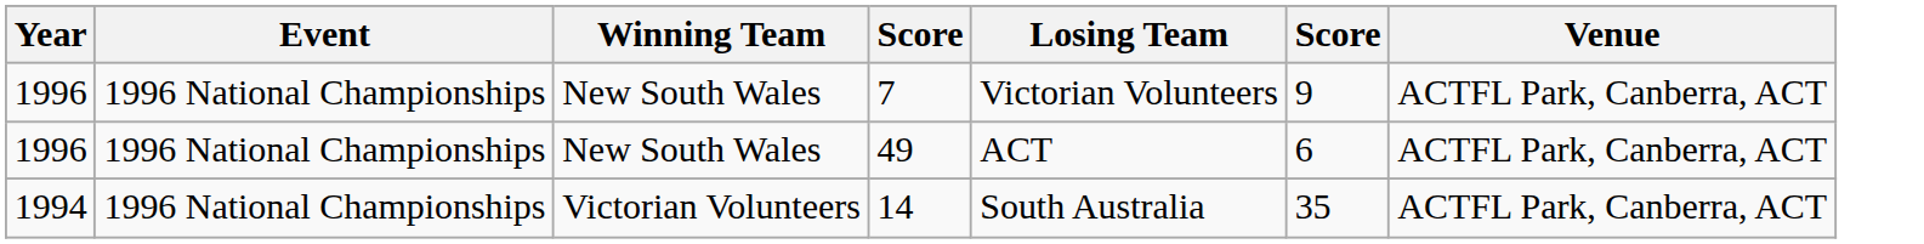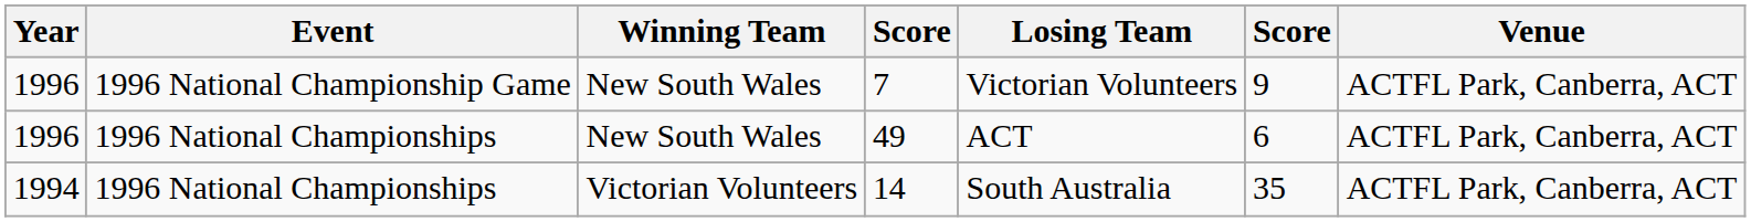7 | Event: 1996 National Championships -> 1996 National Championship Game
